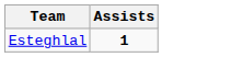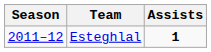+ column: Season | 2011–12
